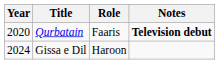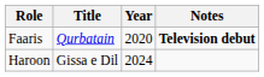columns swapped: Year <-> Role
